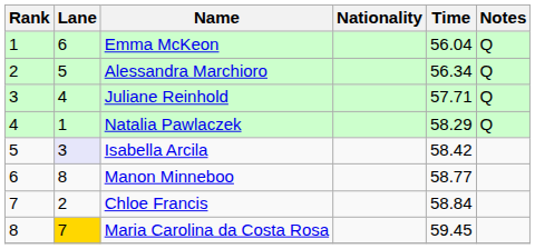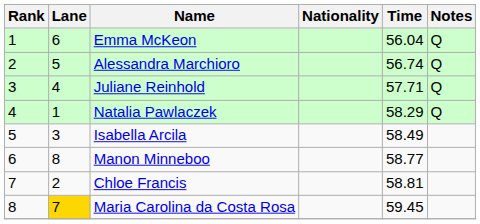Alessandra Marchioro | Time: 56.34 -> 56.74
Isabella Arcila | Lane: lavender background -> no background
Isabella Arcila | Time: 58.42 -> 58.49
Chloe Francis | Time: 58.84 -> 58.81
